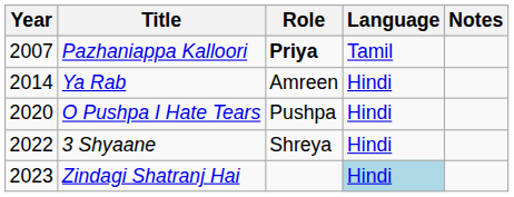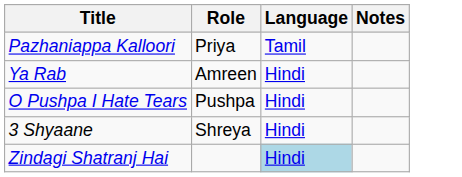- column: Year | 2007 | 2014 | 2020 | 2022 | 2023
Pazhaniappa Kalloori | Role: bold -> normal
